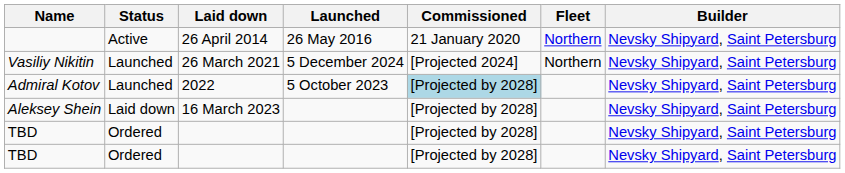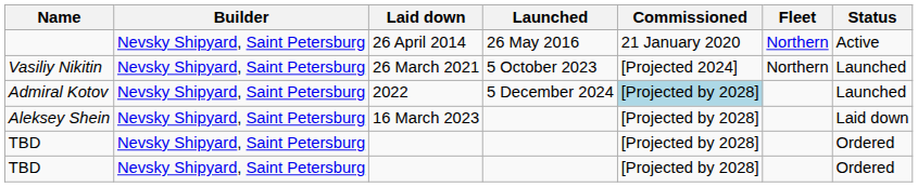columns swapped: Builder <-> Status
Vasiliy Nikitin | Launched: 5 December 2024 -> 5 October 2023
Admiral Kotov | Launched: 5 October 2023 -> 5 December 2024
